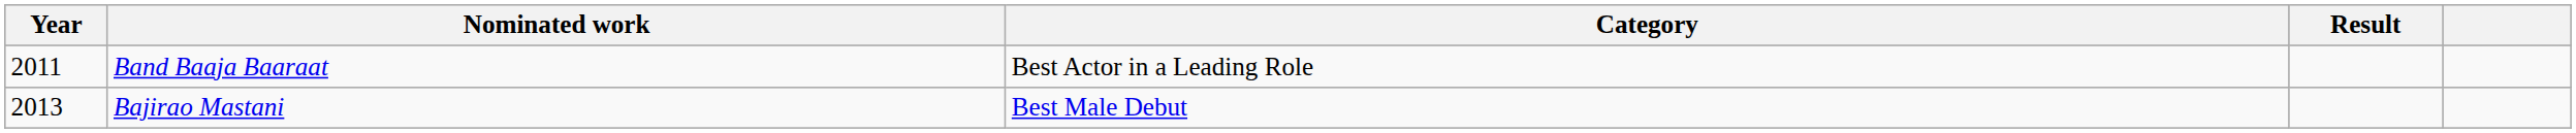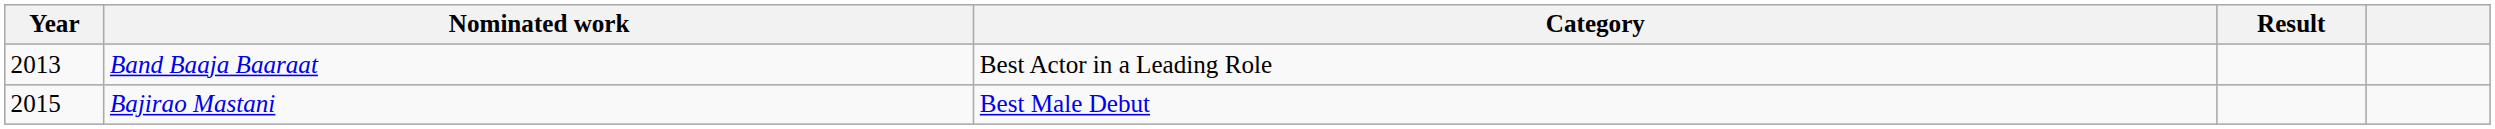Band Baaja Baaraat | Year: 2011 -> 2013
Bajirao Mastani | Year: 2013 -> 2015
